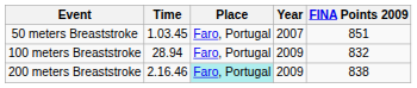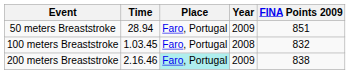50 meters Breaststroke | Time: 1.03.45 -> 28.94
50 meters Breaststroke | Year: 2007 -> 2009
100 meters Breaststroke | Time: 28.94 -> 1.03.45
100 meters Breaststroke | Year: 2009 -> 2008
